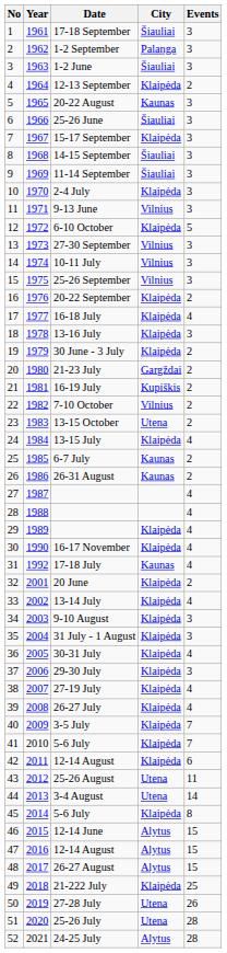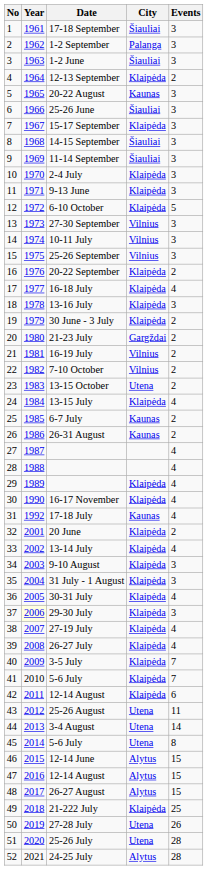9-13 June | City: Vilnius -> Klaipėda
16-19 July | City: Kupiškis -> Vilnius
29-30 July | Year: no background -> lightyellow background
45 / 5-6 July | City: Klaipėda -> Utena
